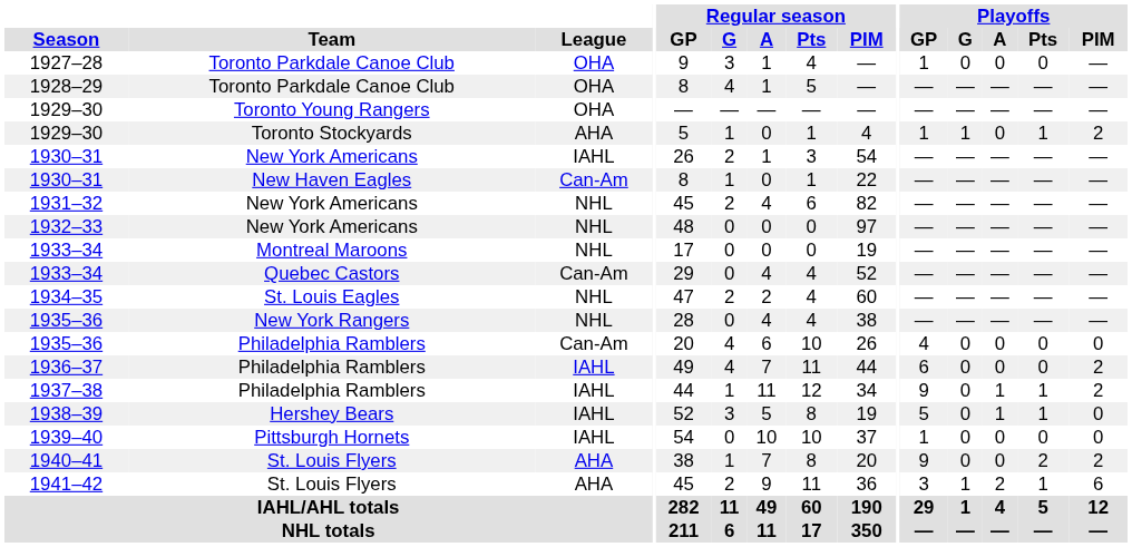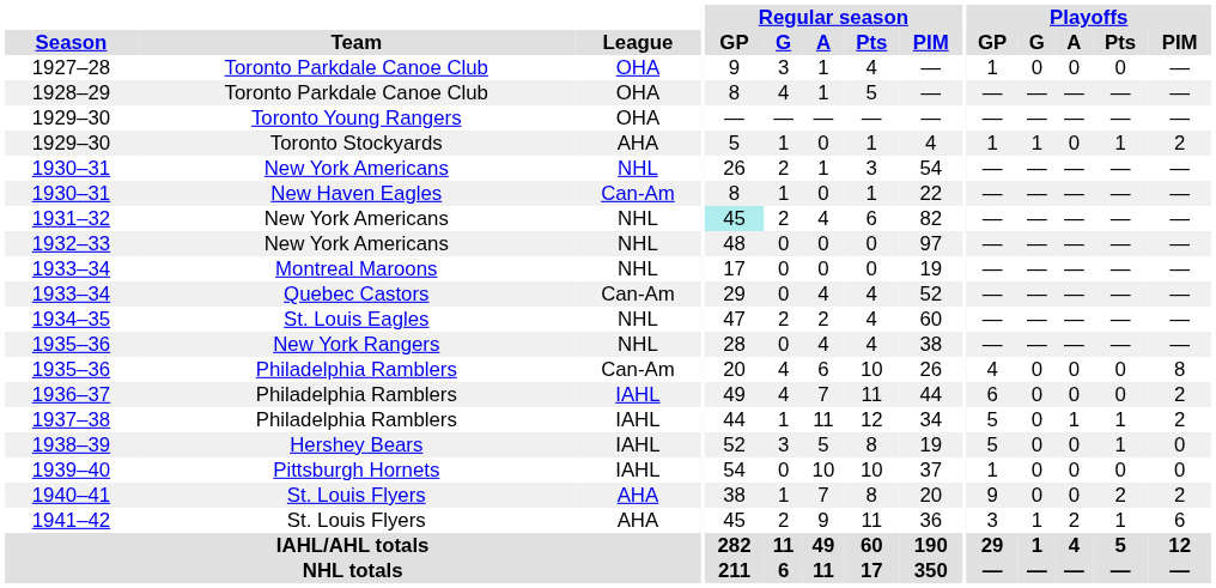1930–31 / New York Americans | League: IAHL -> NHL
1931–32 | Regular season / GP: no background -> paleturquoise background
1935–36 / Philadelphia Ramblers | Playoffs / PIM: 0 -> 8
1937–38 | Playoffs / GP: 9 -> 5
1938–39 | Playoffs / A: 1 -> 0
